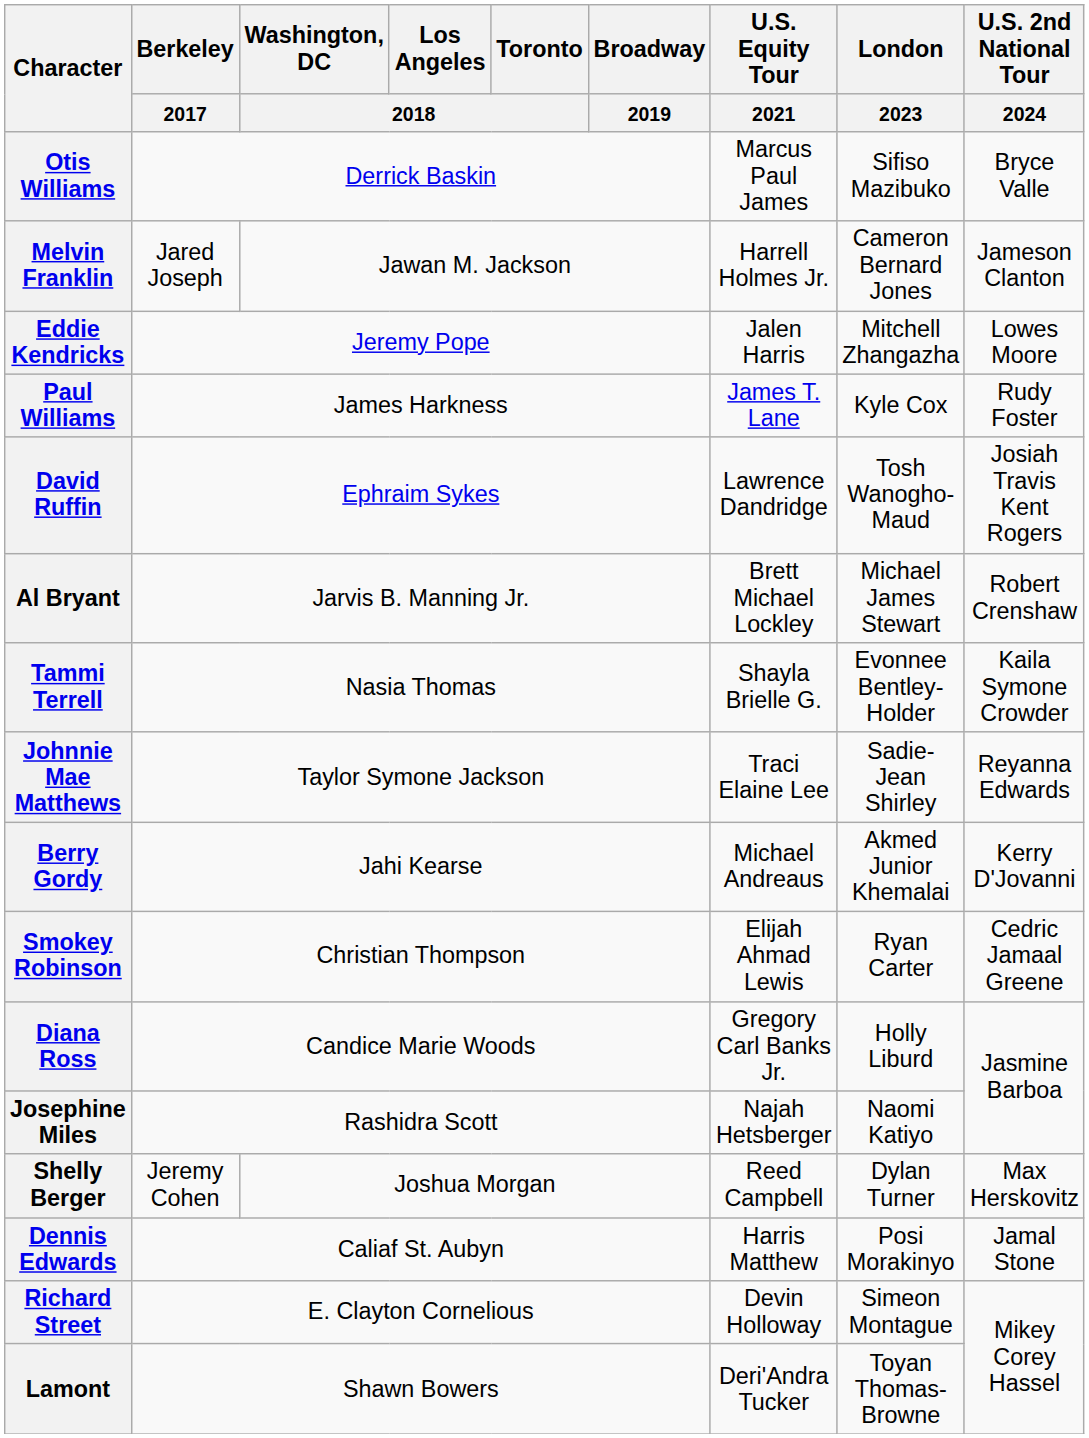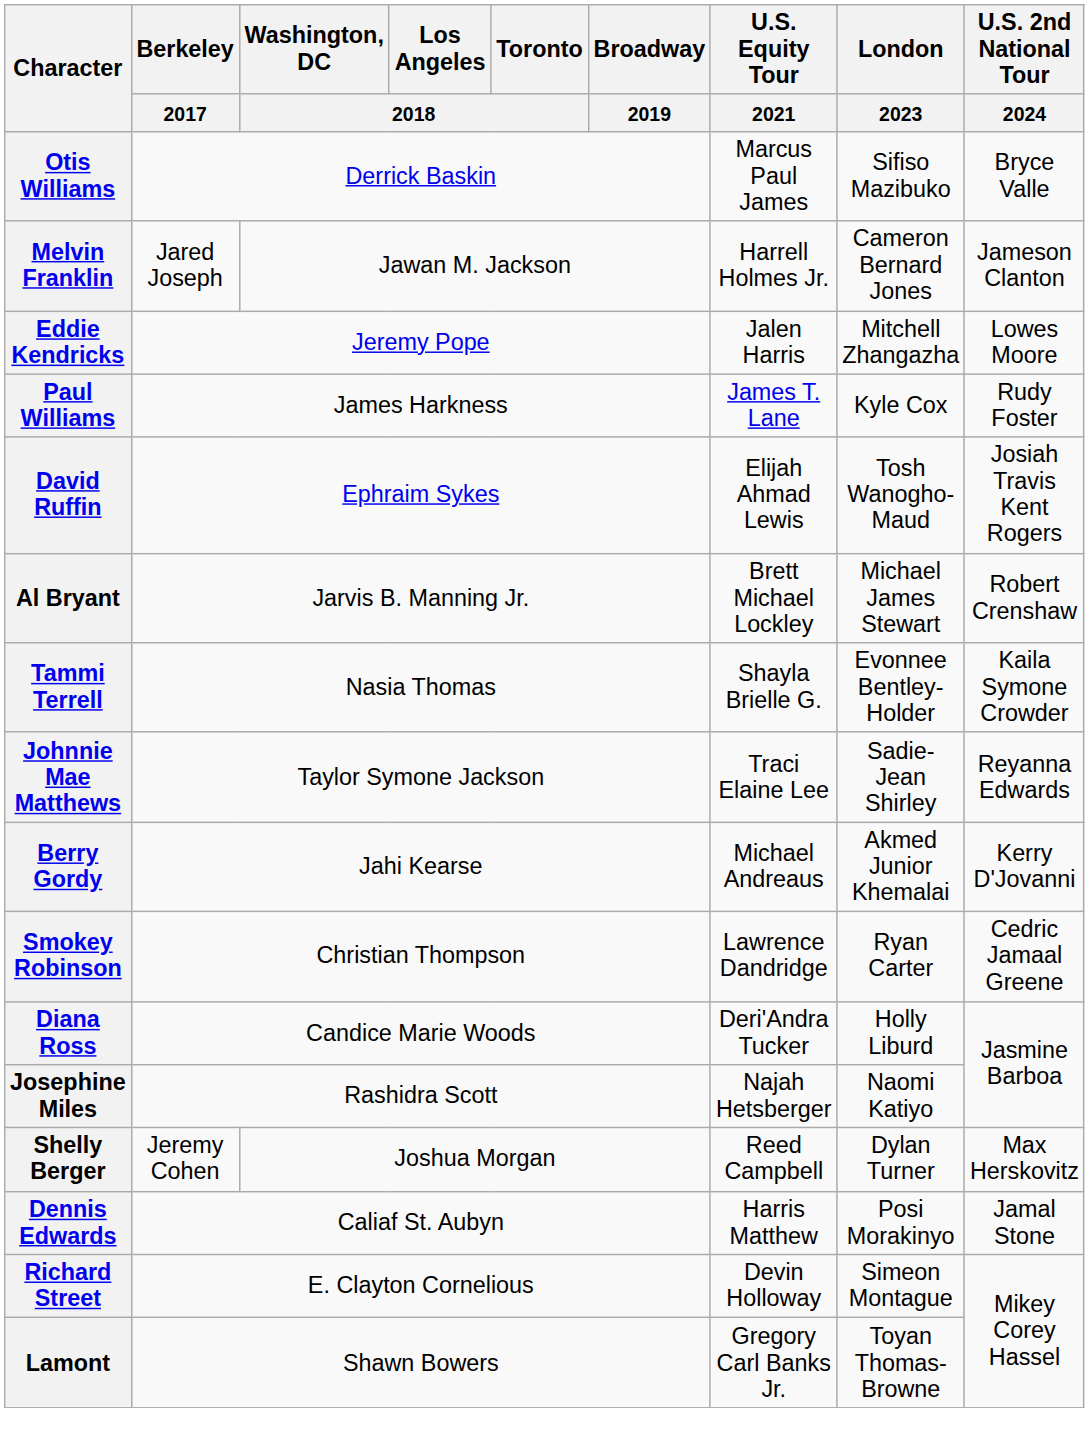David Ruffin | U.S. Equity Tour / 2021: Lawrence Dandridge -> Elijah Ahmad Lewis
Smokey Robinson | U.S. Equity Tour / 2021: Elijah Ahmad Lewis -> Lawrence Dandridge
Diana Ross | U.S. Equity Tour / 2021: Gregory Carl Banks Jr. -> Deri'Andra Tucker
Lamont | U.S. Equity Tour / 2021: Deri'Andra Tucker -> Gregory Carl Banks Jr.
